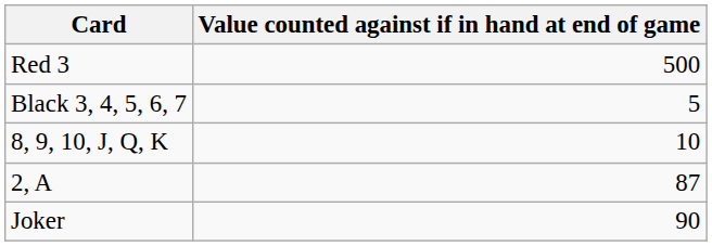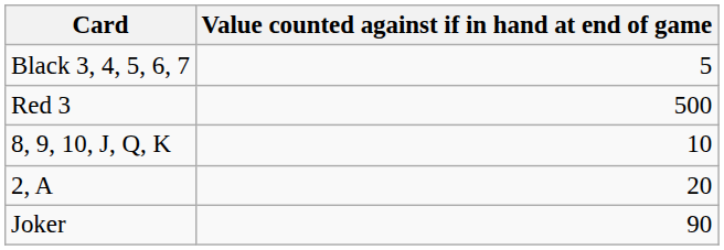rows swapped: Red 3 <-> Black 3, 4, 5, 6, 7
2, A | Value counted against if in hand at end of game: 87 -> 20
